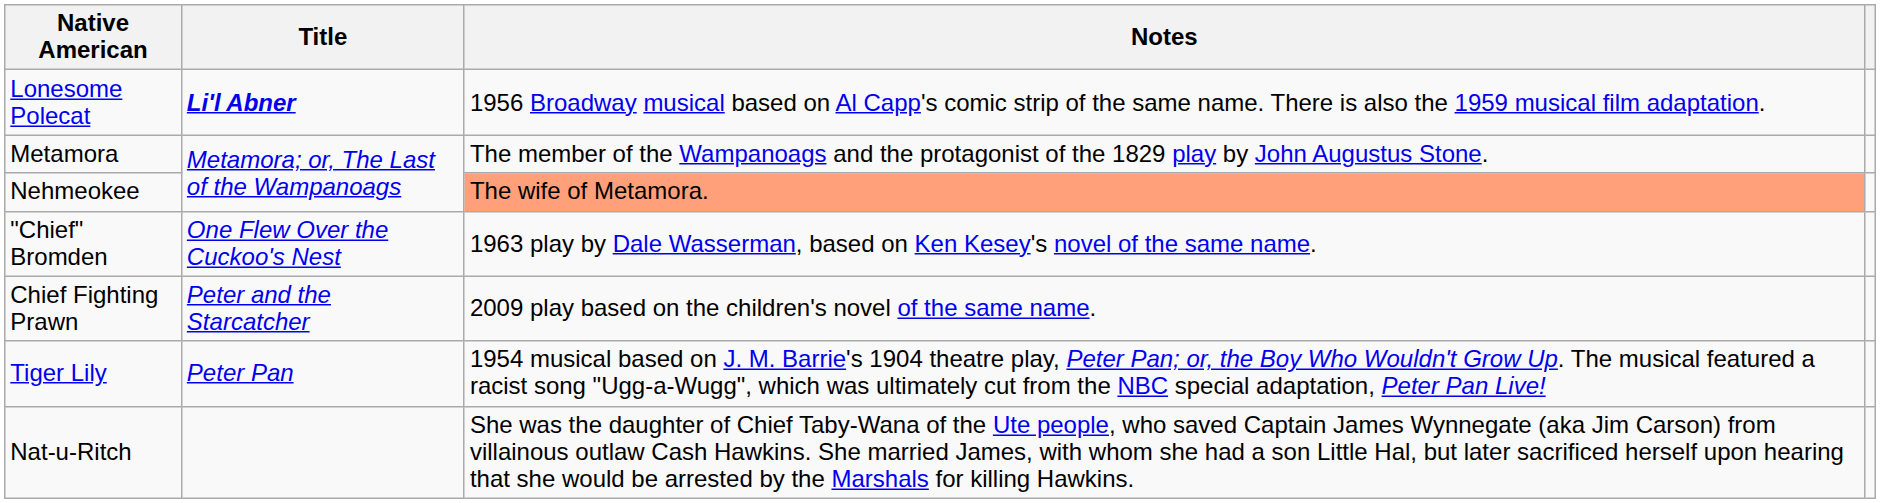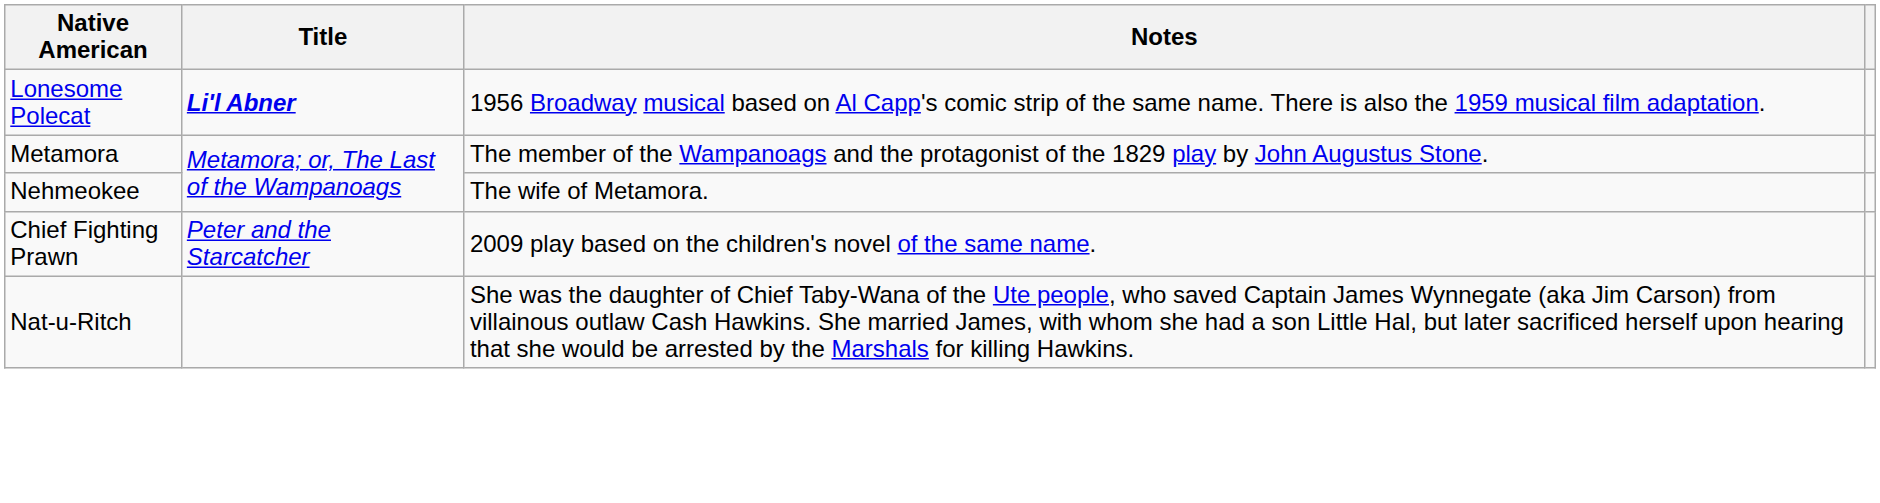Nehmeokee | Notes: lightsalmon background -> no background
- row: "Chief" Bromden | One Flew Over the Cuckoo's Nest | 1963 play by Dale Wasserman, based on Ken Kesey's novel of the same name.
- row: Tiger Lily | Peter Pan | 1954 musical based on J. M. Barrie's 1904 theatre play, Peter Pan; or, the Boy Who Wouldn't Grow Up. The musical featured a racist song "Ugg-a-Wugg", which was ultimately cut from the NBC special adaptation, Peter Pan Live!
